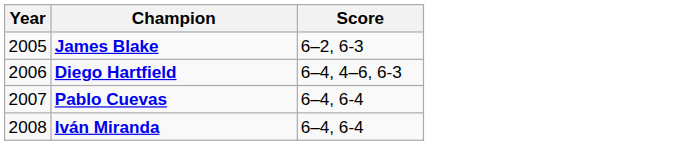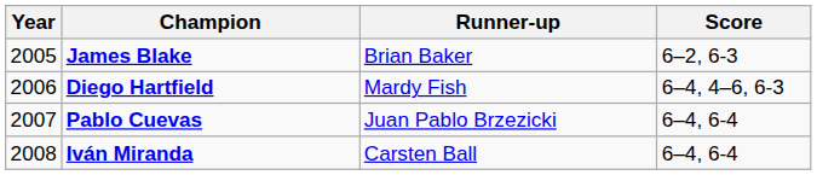+ column: Runner-up | Brian Baker | Mardy Fish | Juan Pablo Brzezicki | Carsten Ball
